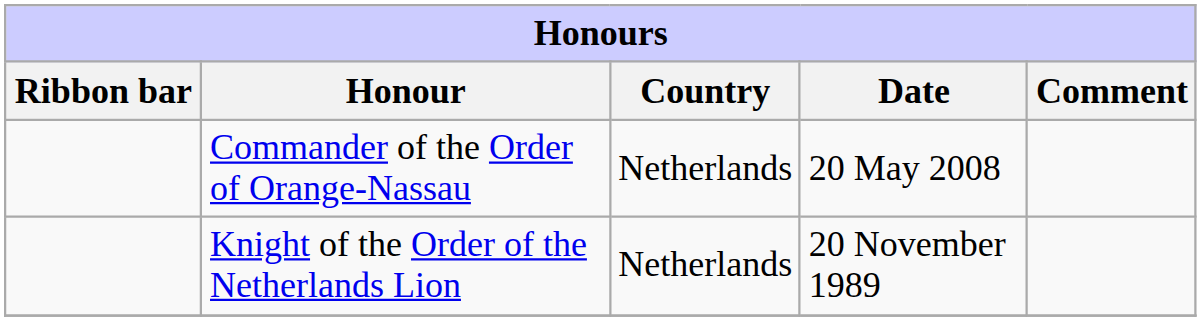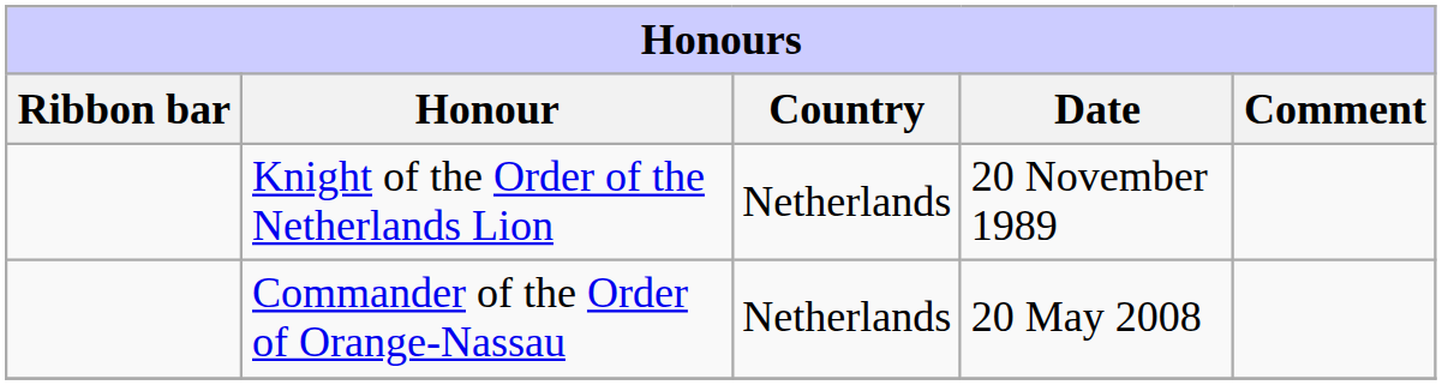rows swapped: Knight of the Order of the Netherlands Lion <-> Commander of the Order of Orange-Nassau
